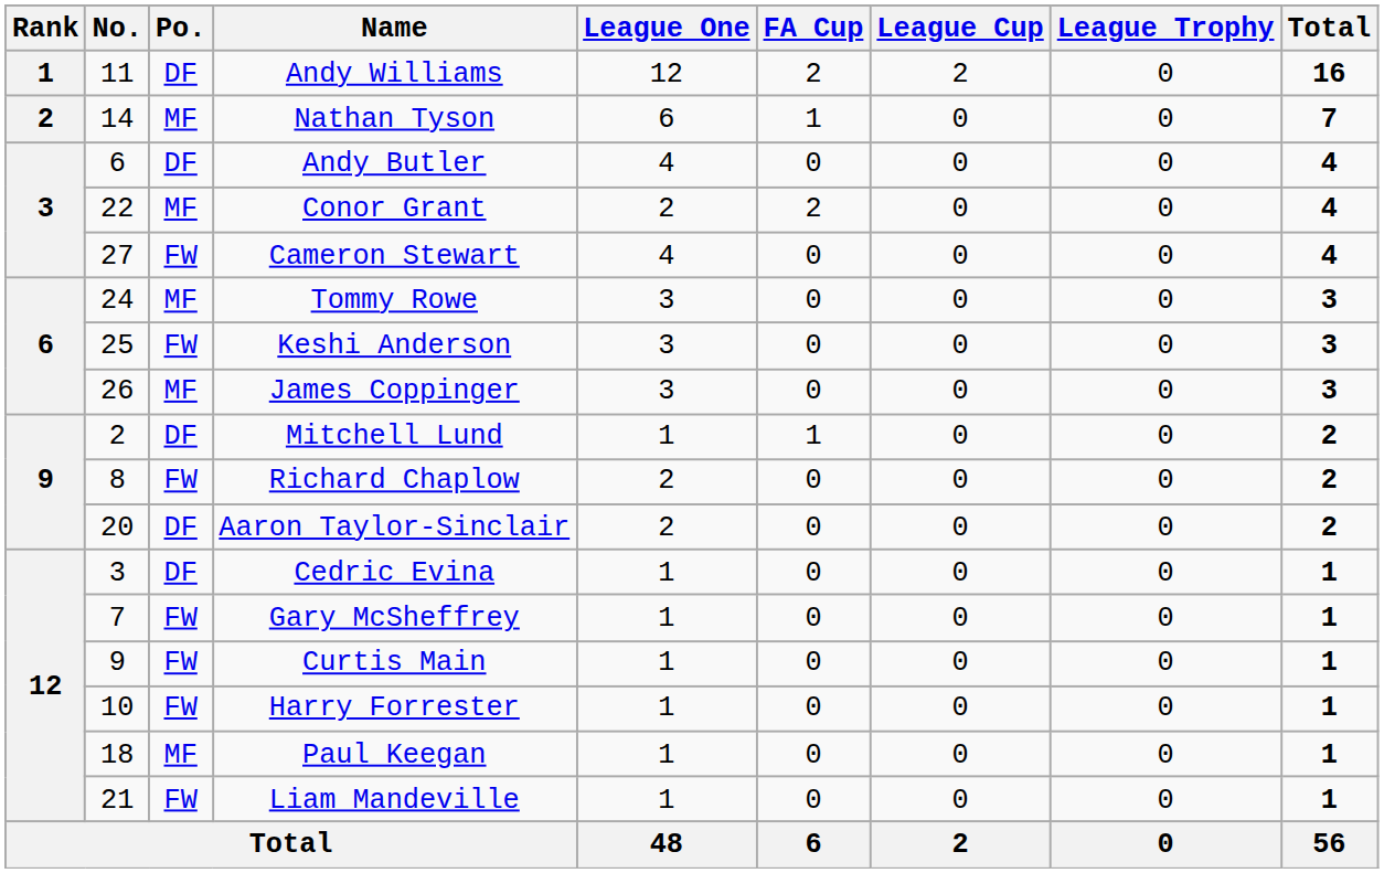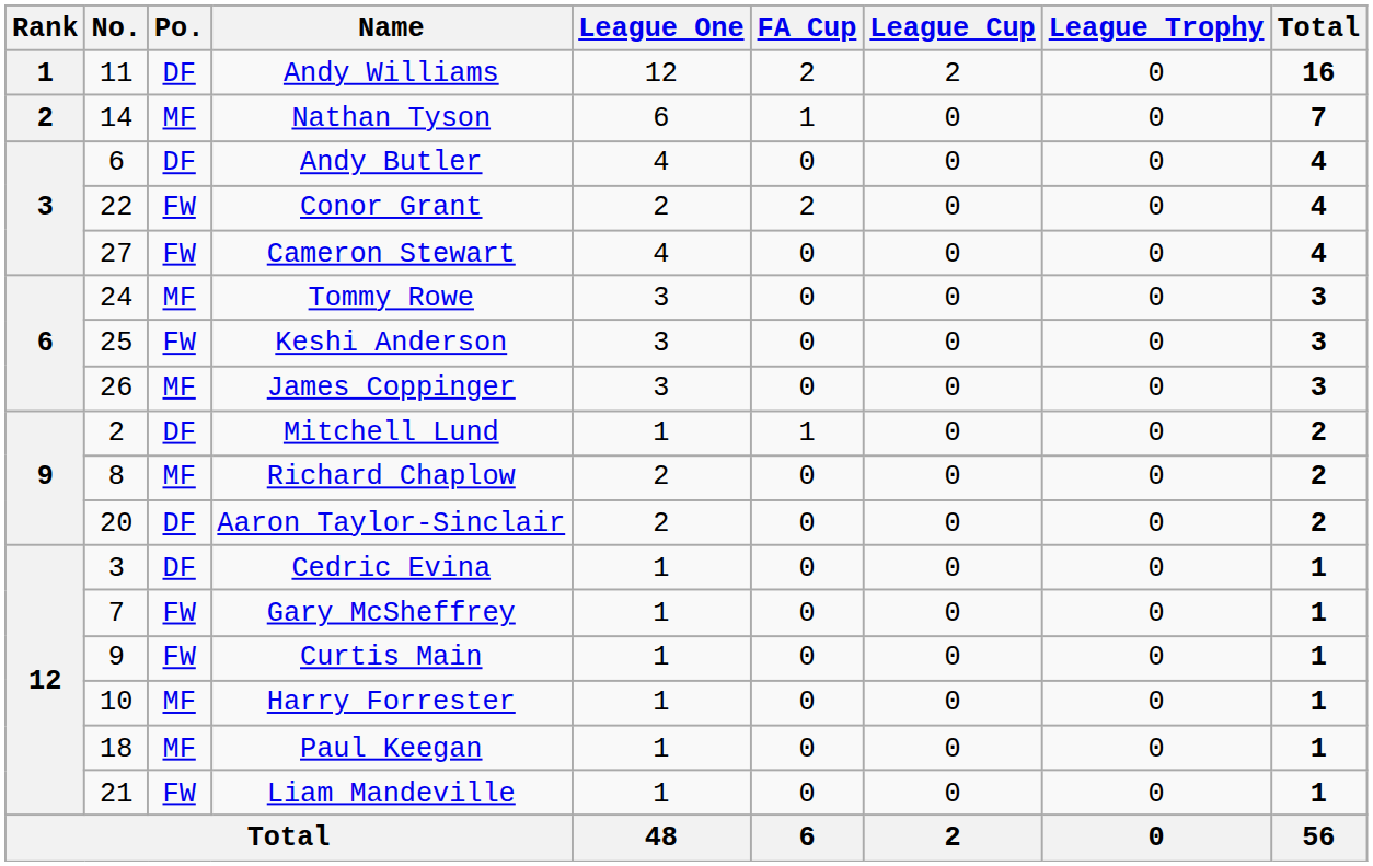Conor Grant | Po.: MF -> FW
Richard Chaplow | Po.: FW -> MF
Harry Forrester | Po.: FW -> MF
